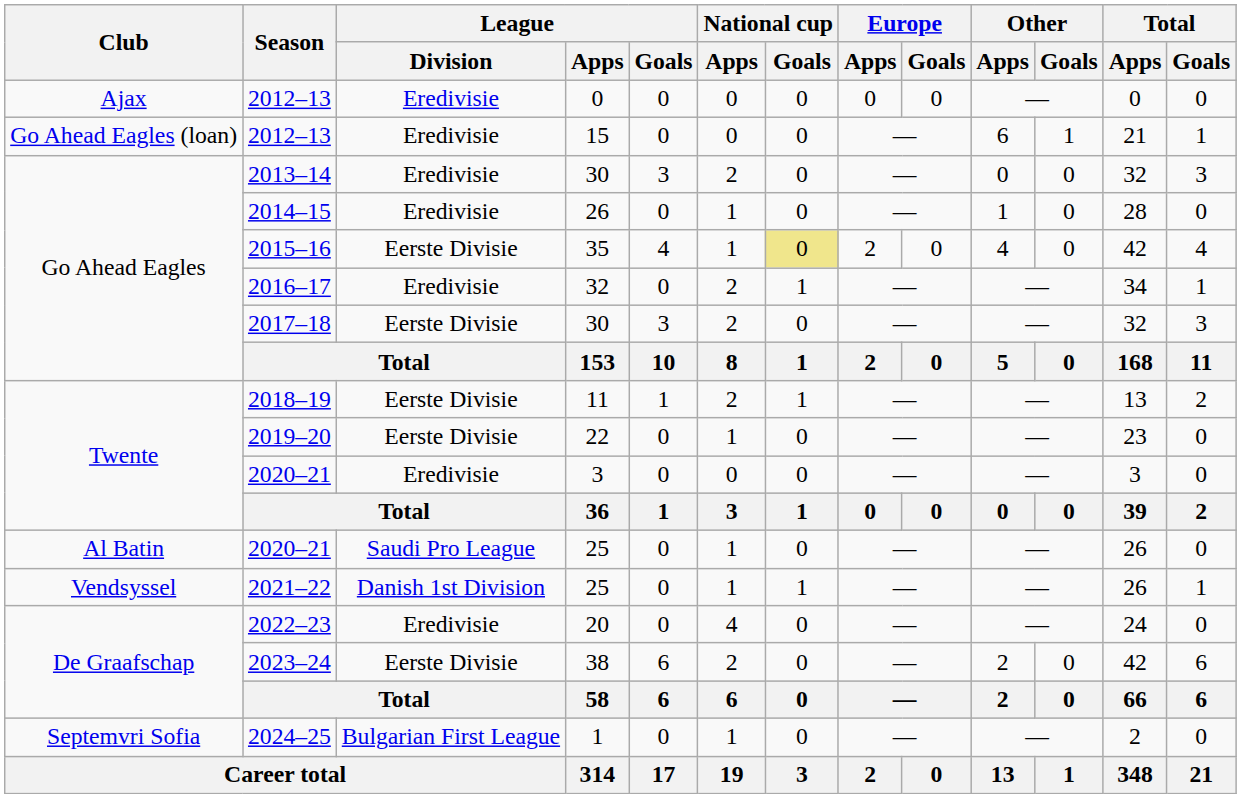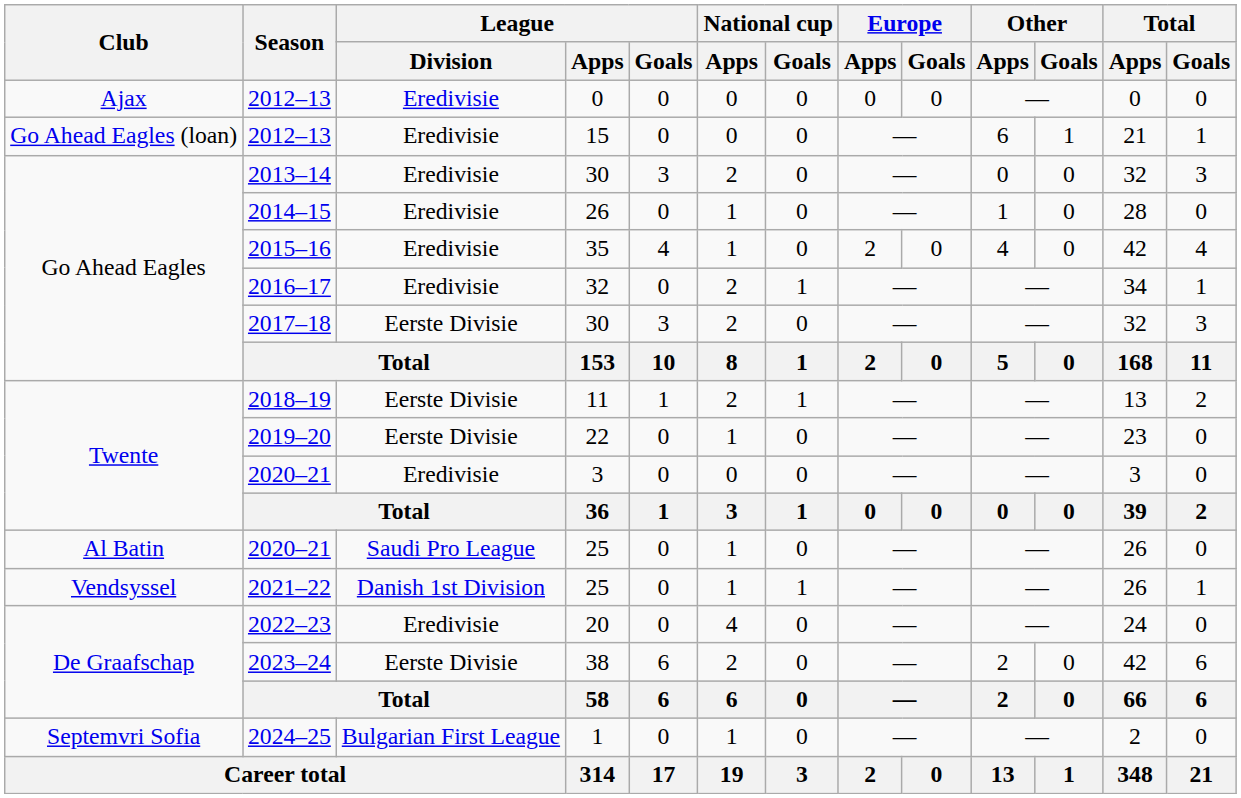2015–16 | League / Division: Eerste Divisie -> Eredivisie
2015–16 | National cup / Goals: khaki background -> no background
